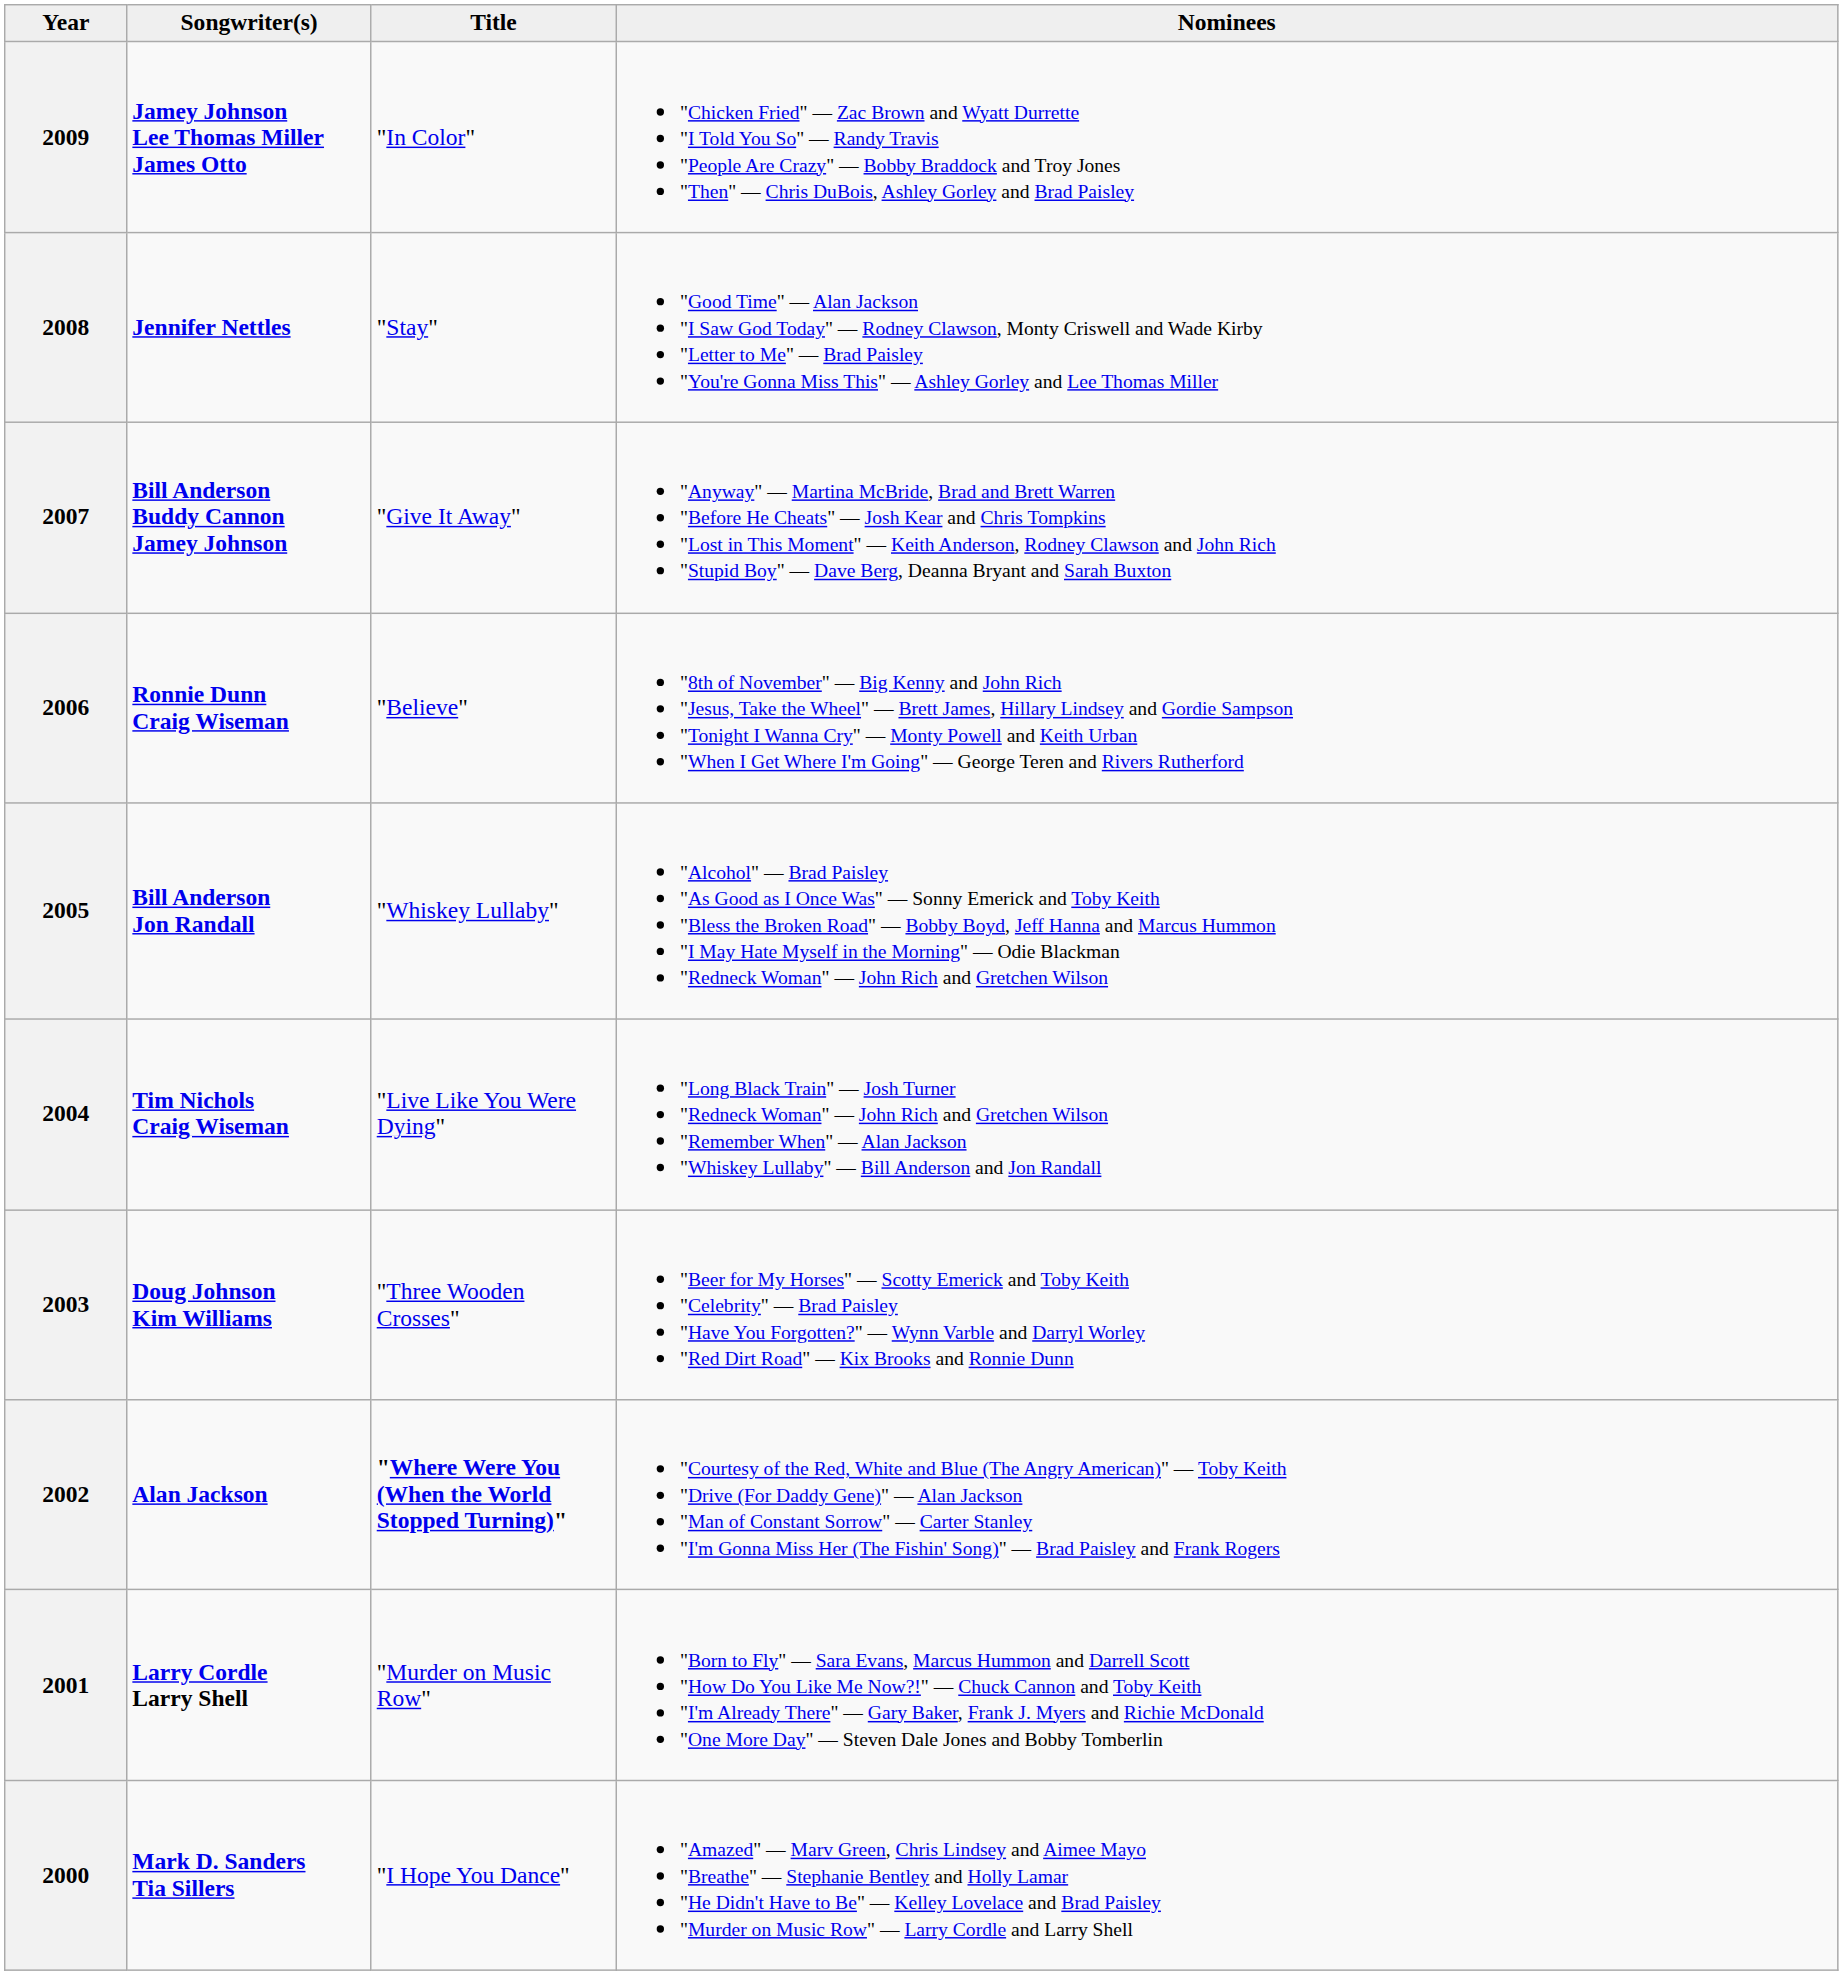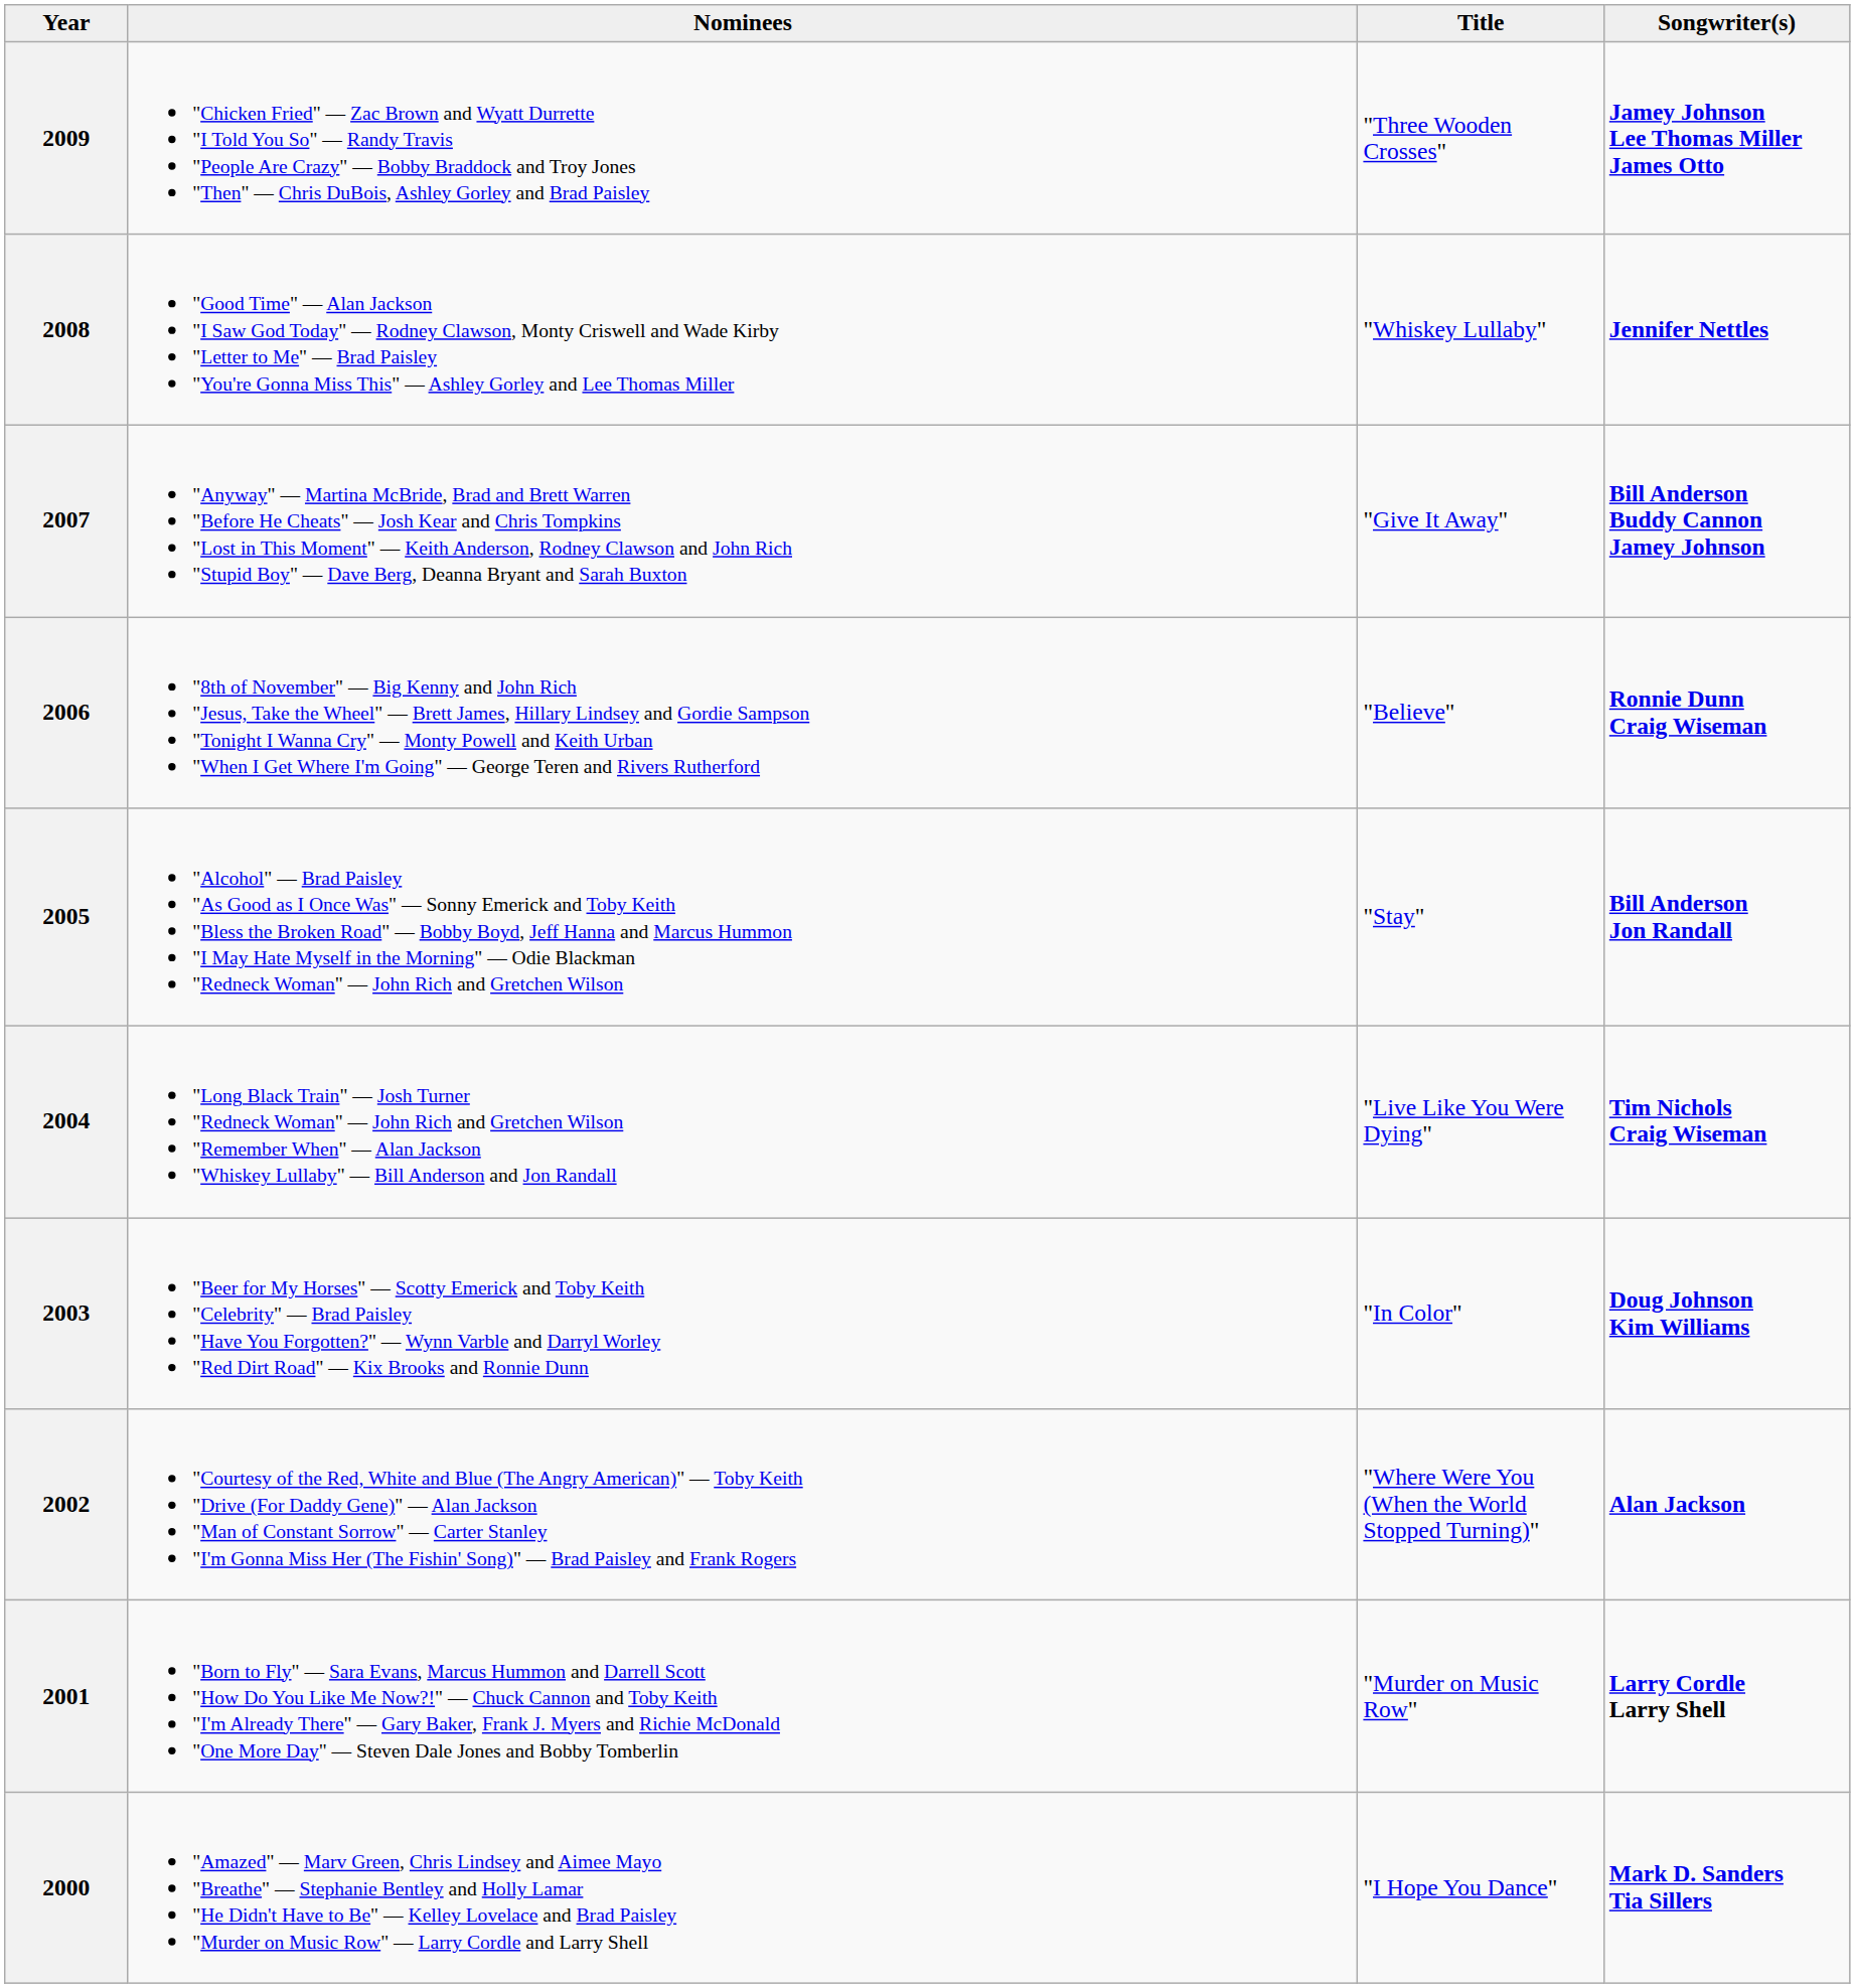columns swapped: Songwriter(s) <-> Nominees
2009 | Title: "In Color" -> "Three Wooden Crosses"
2008 | Title: "Stay" -> "Whiskey Lullaby"
2005 | Title: "Whiskey Lullaby" -> "Stay"
2003 | Title: "Three Wooden Crosses" -> "In Color"
2002 | Title: bold -> normal
